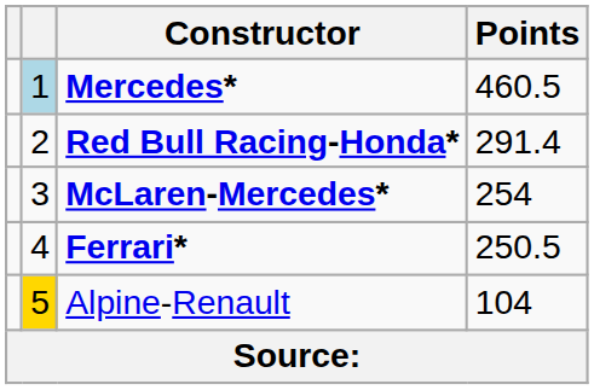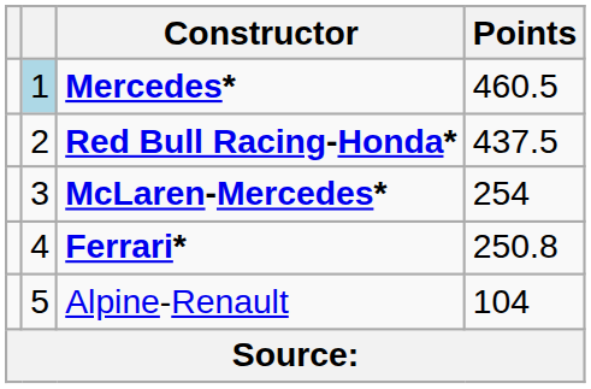Red Bull Racing-Honda* | Points: 291.4 -> 437.5
Ferrari* | Points: 250.5 -> 250.8
Alpine-Renault | column 2: gold background -> no background
